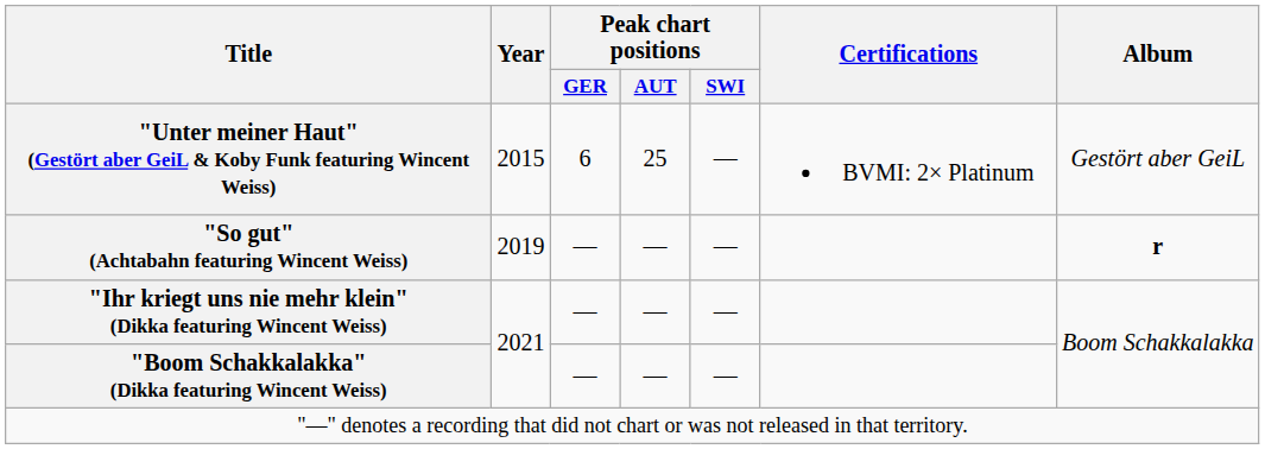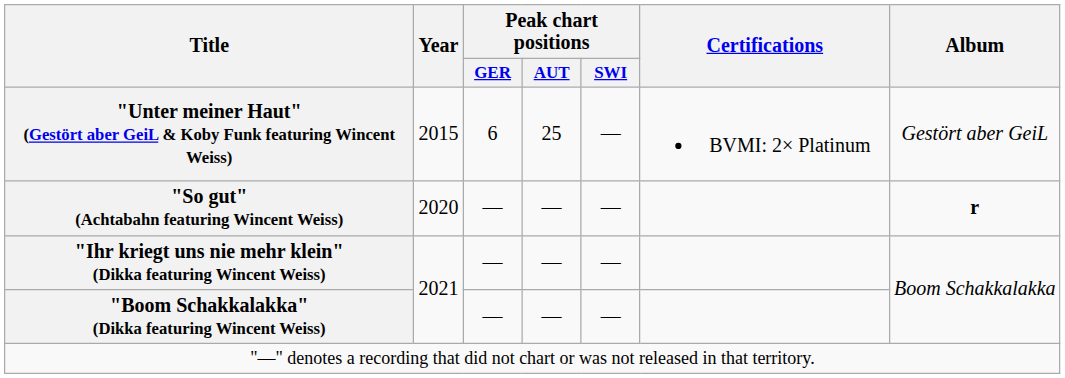"So gut" (Achtabahn featuring Wincent Weiss) | Year: 2019 -> 2020
